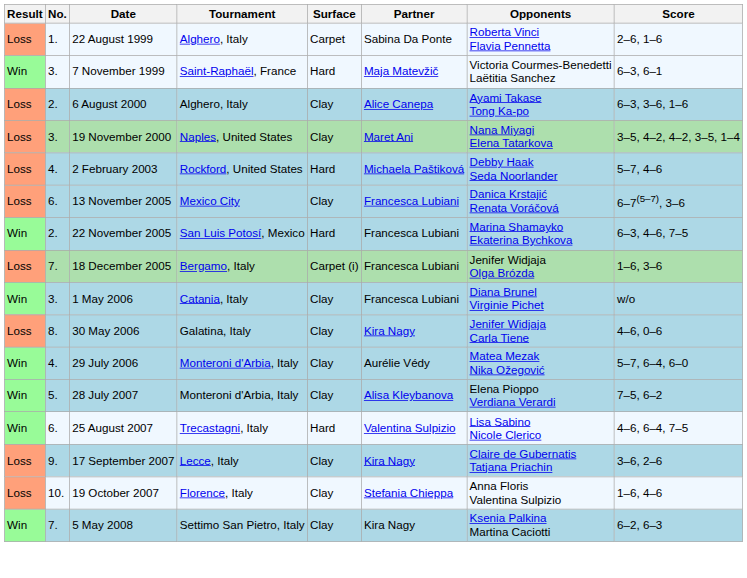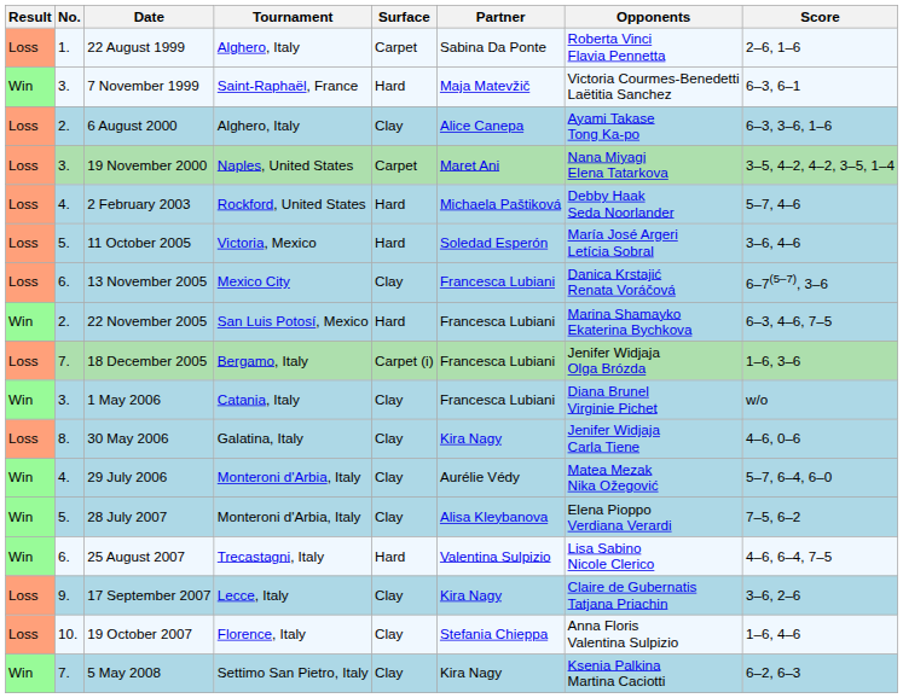19 November 2000 | Surface: Clay -> Carpet
+ row: Loss | 5. | 11 October 2005 | Victoria, Mexico | Hard | Soledad Esperón | María José Argeri Letícia Sobral | 3–6, 4–6
